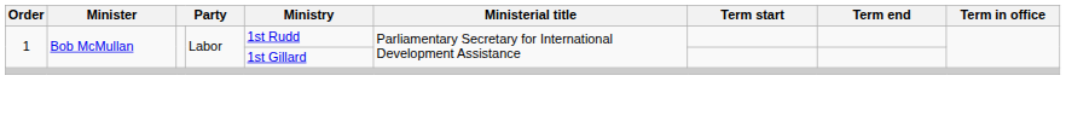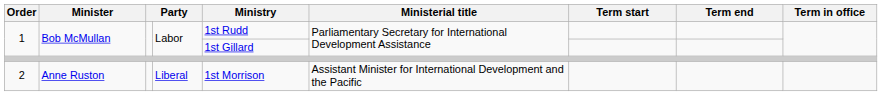+ row: 2 | Anne Ruston | Liberal | 1st Morrison | Assistant Minister for International Development and the Pacific
